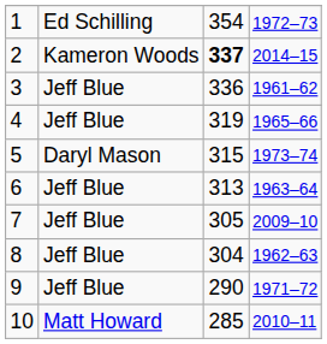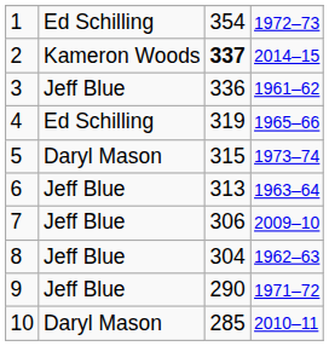4 | column 2: Jeff Blue -> Ed Schilling
7 | column 3: 305 -> 306
10 | column 2: Matt Howard -> Daryl Mason
